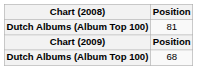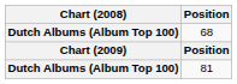rows swapped: 81 <-> 68
